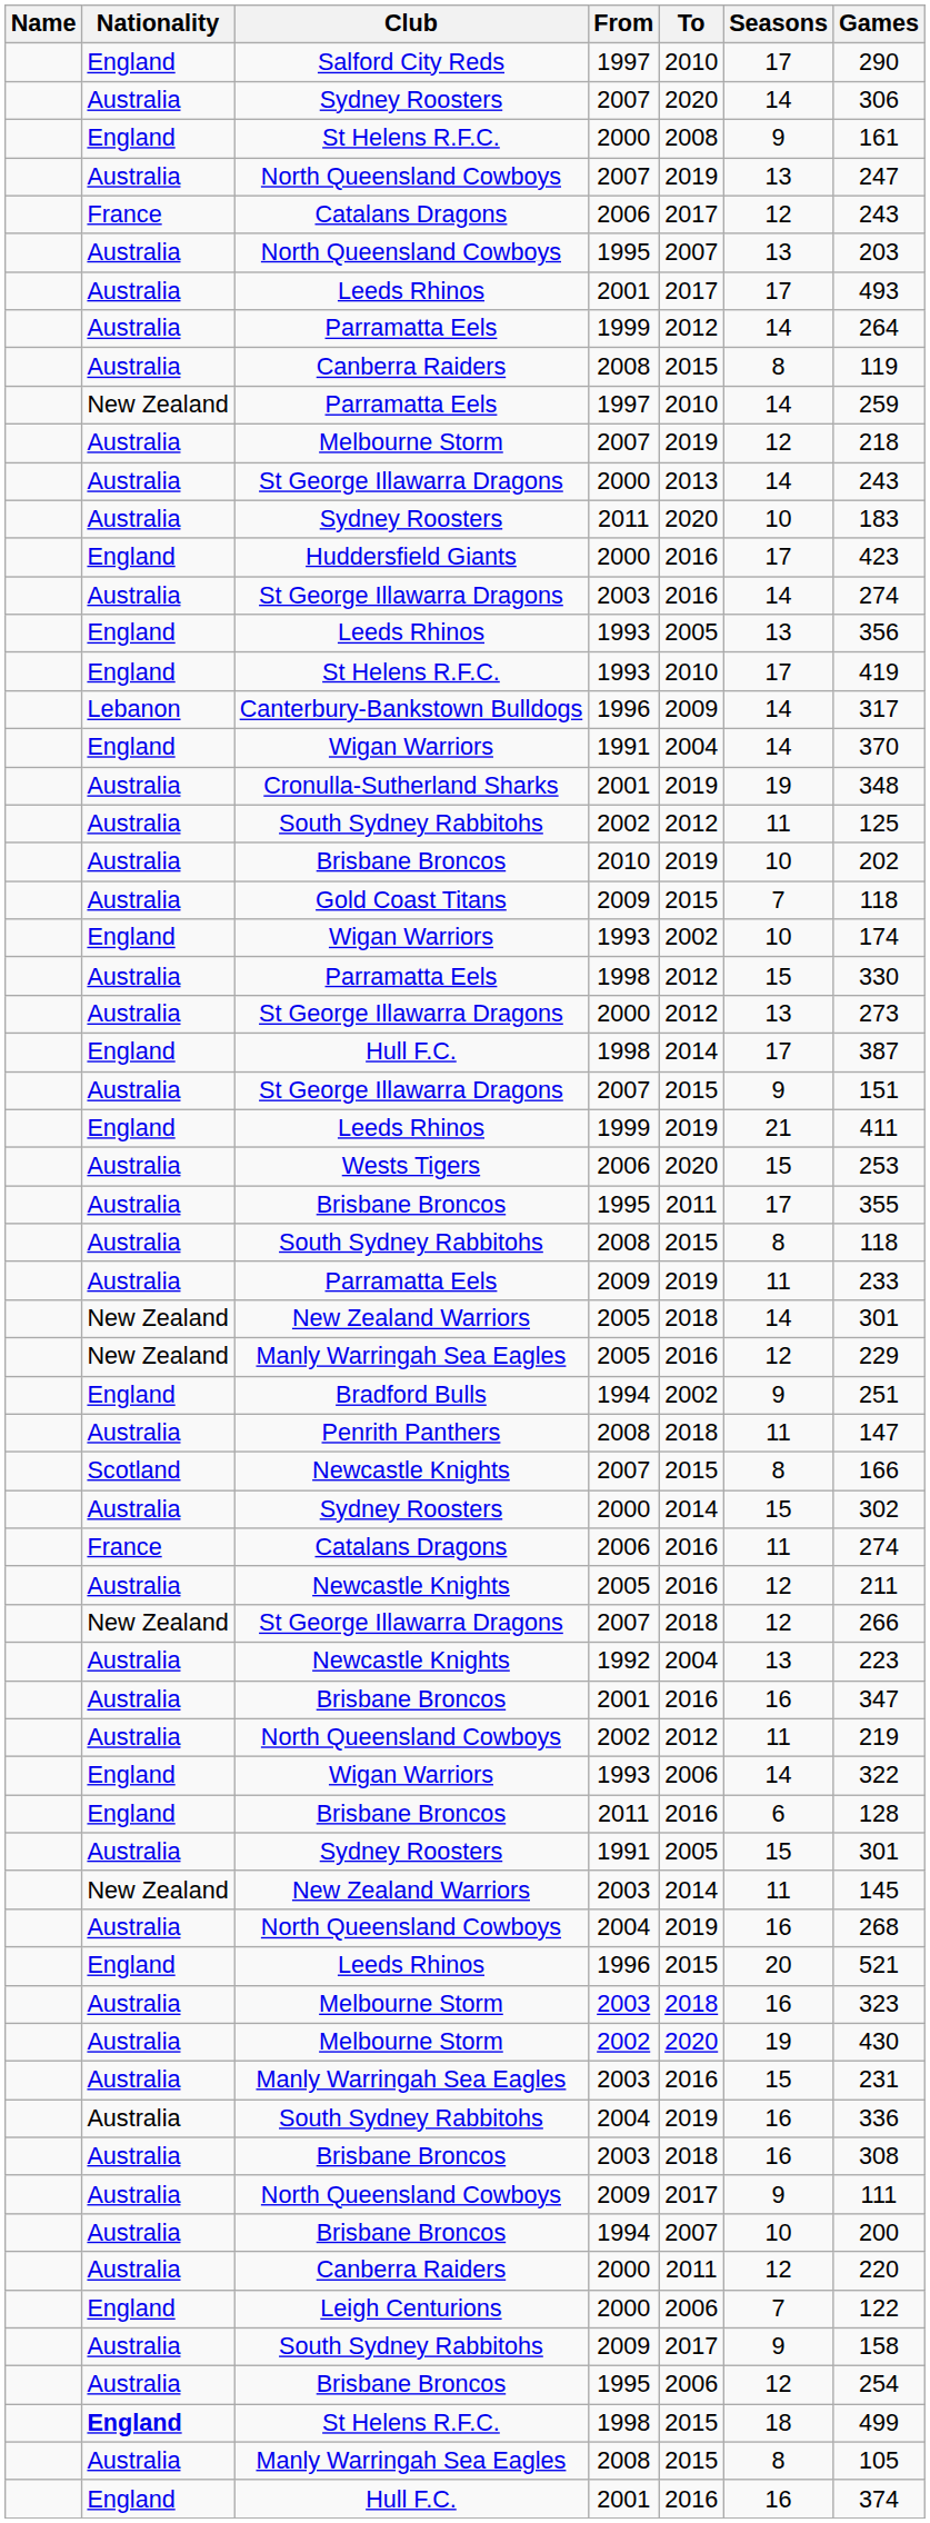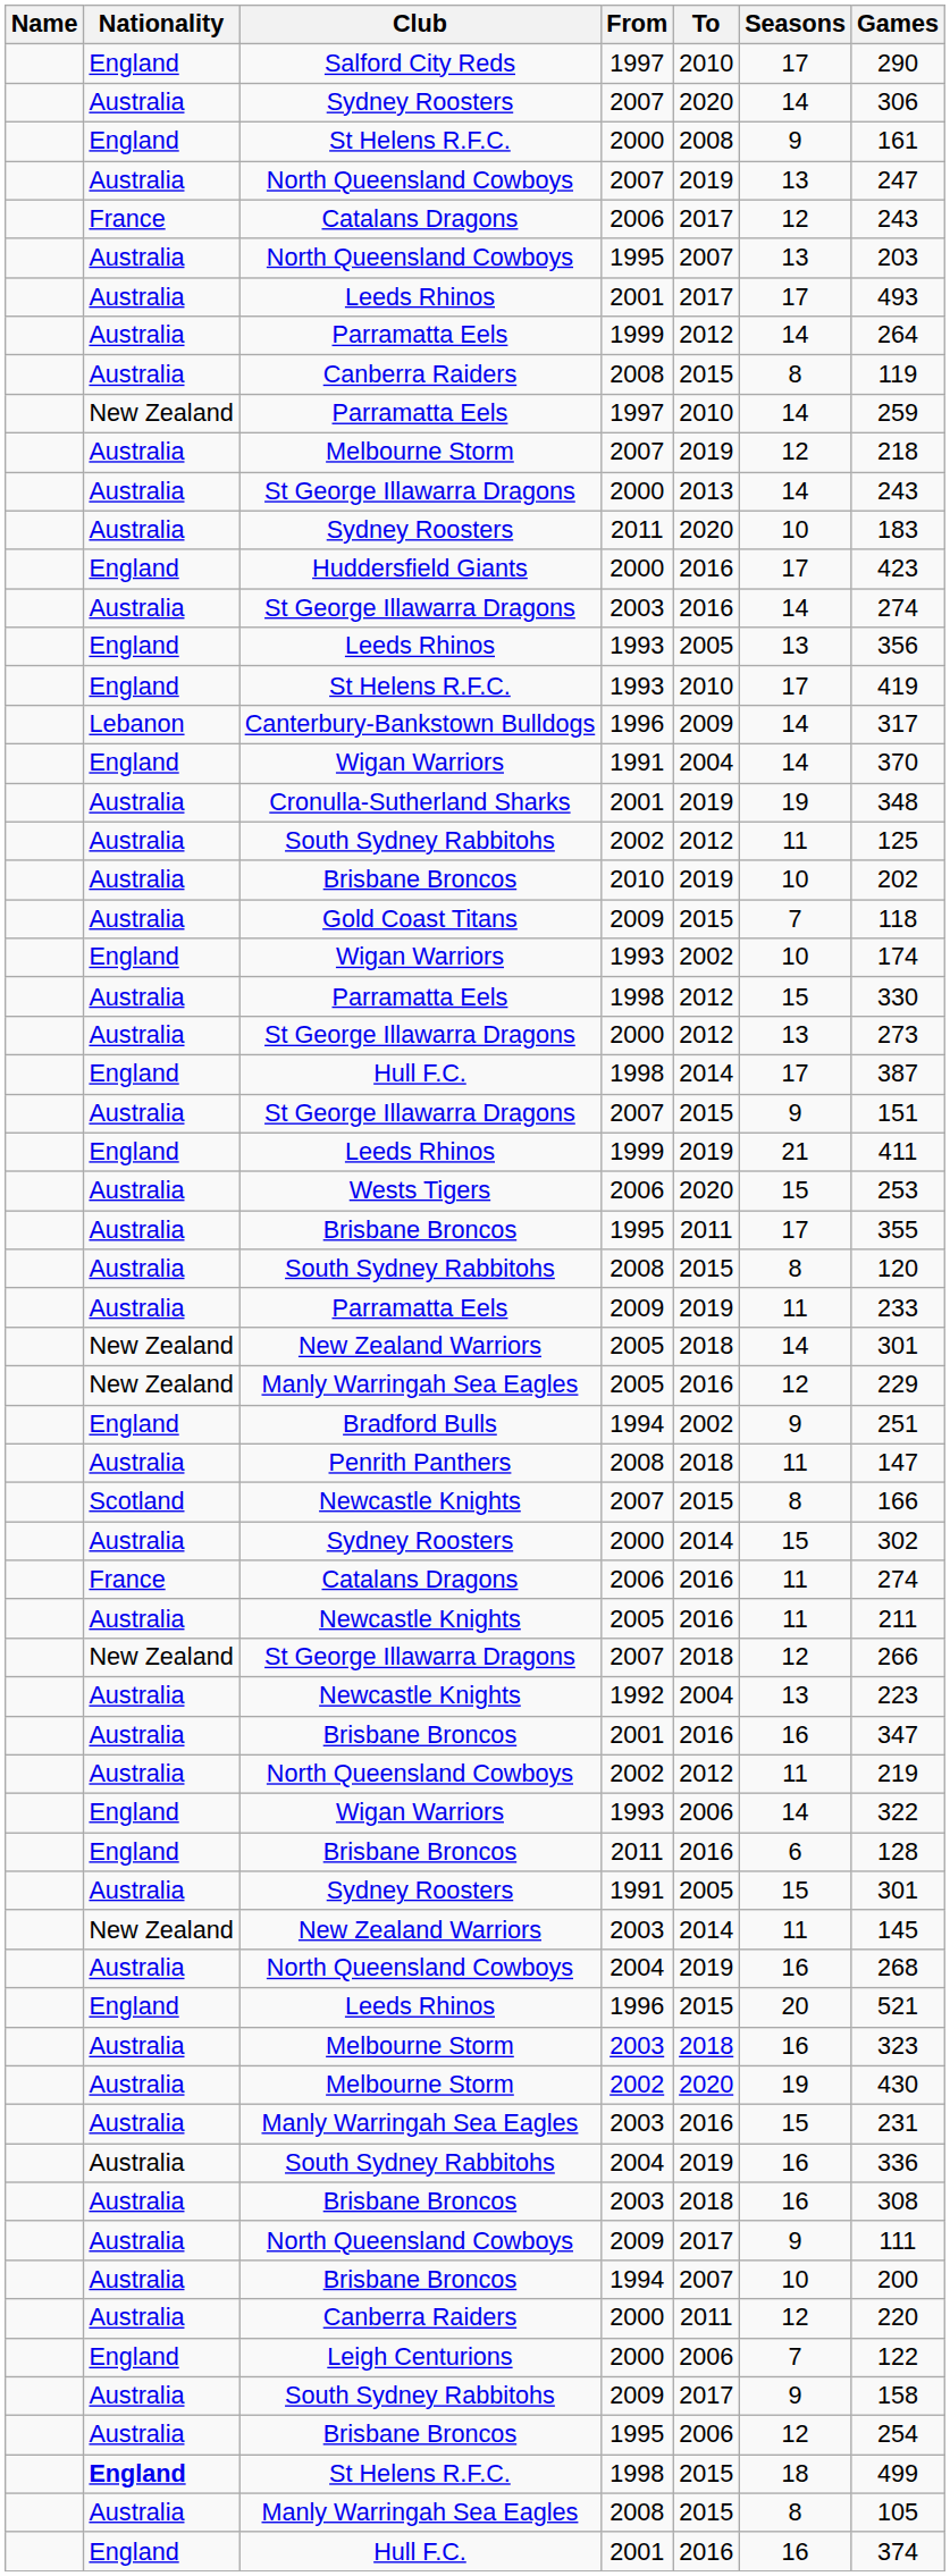South Sydney Rabbitohs / 2008 | Games: 118 -> 120
Newcastle Knights / 2005 | Seasons: 12 -> 11
